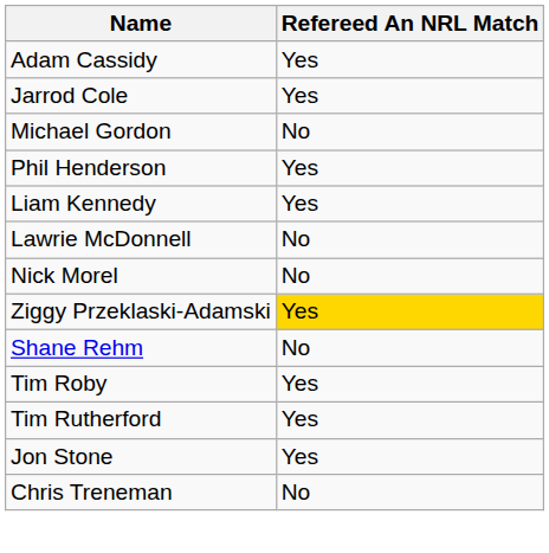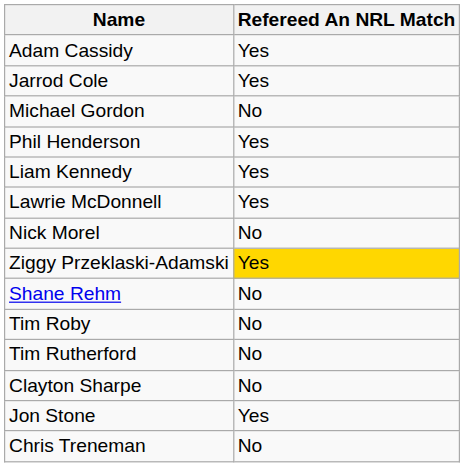Lawrie McDonnell | Refereed An NRL Match: No -> Yes
Tim Roby | Refereed An NRL Match: Yes -> No
Tim Rutherford | Refereed An NRL Match: Yes -> No
+ row: Clayton Sharpe | No
